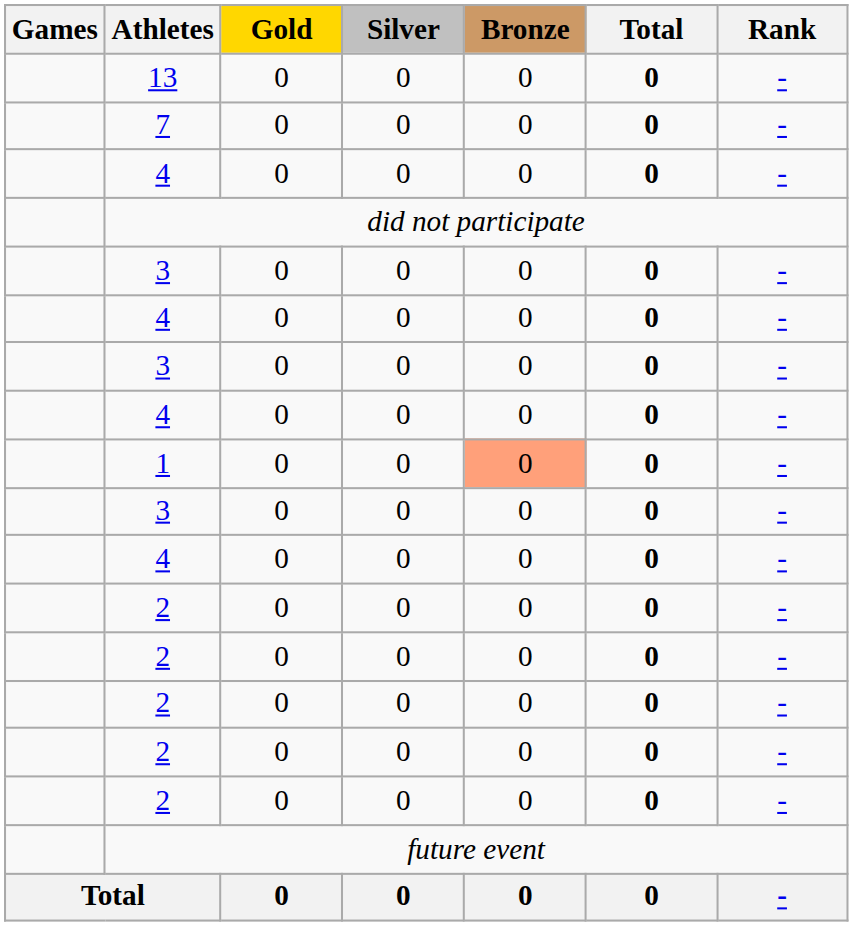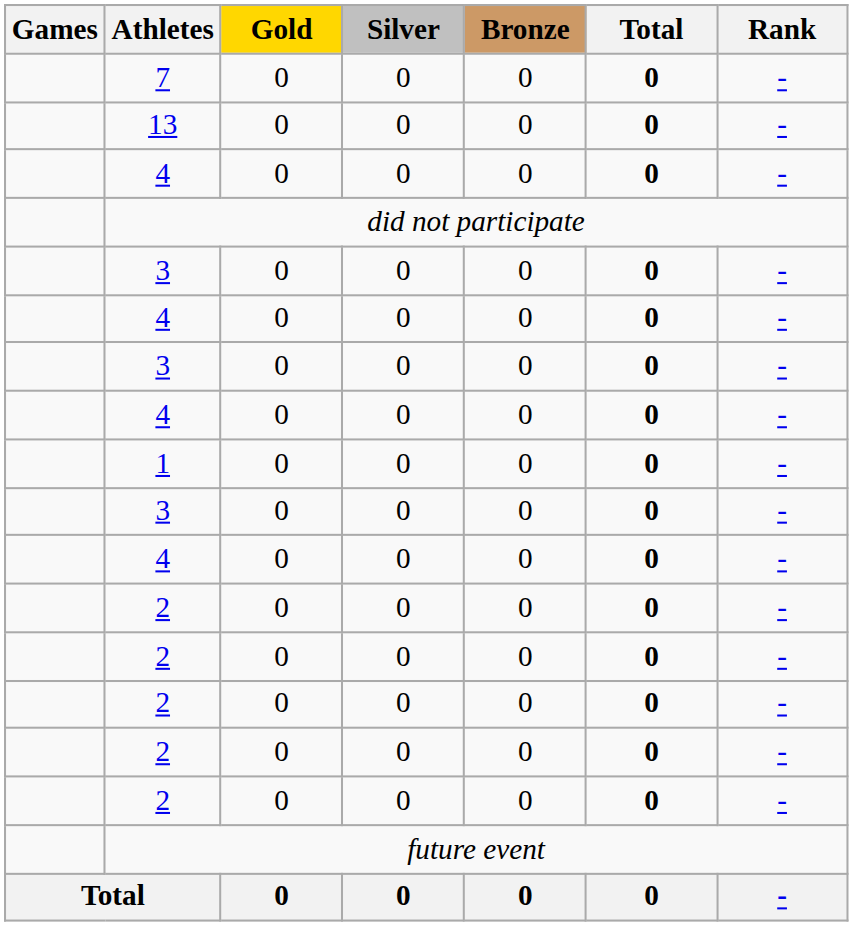rows swapped: 13 <-> 7
1 | Bronze: lightsalmon background -> no background
